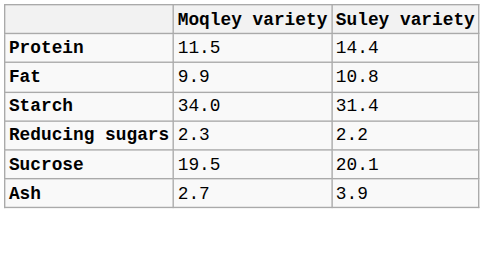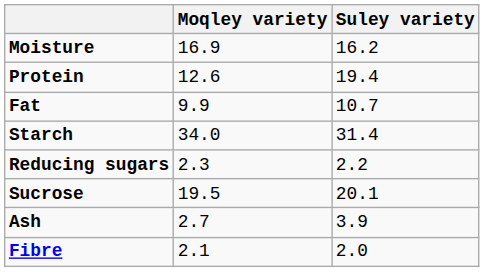+ row: Moisture | 16.9 | 16.2
Protein | Moqley variety: 11.5 -> 12.6
Protein | Suley variety: 14.4 -> 19.4
Fat | Suley variety: 10.8 -> 10.7
+ row: Fibre | 2.1 | 2.0
